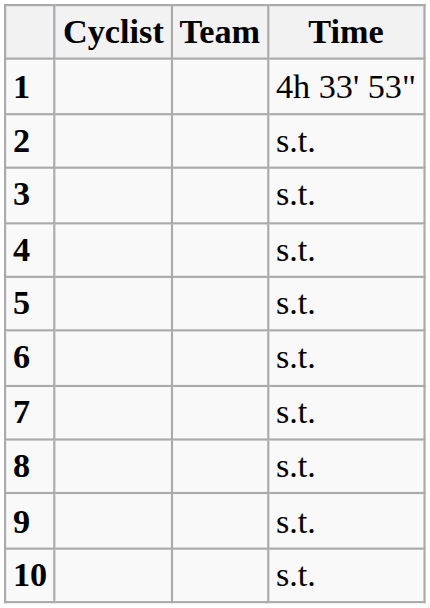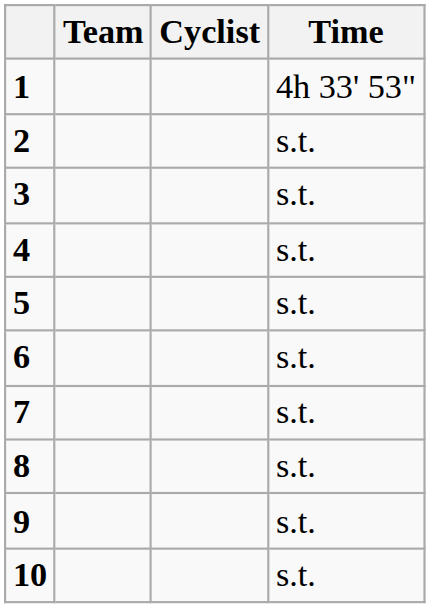columns swapped: Cyclist <-> Team
